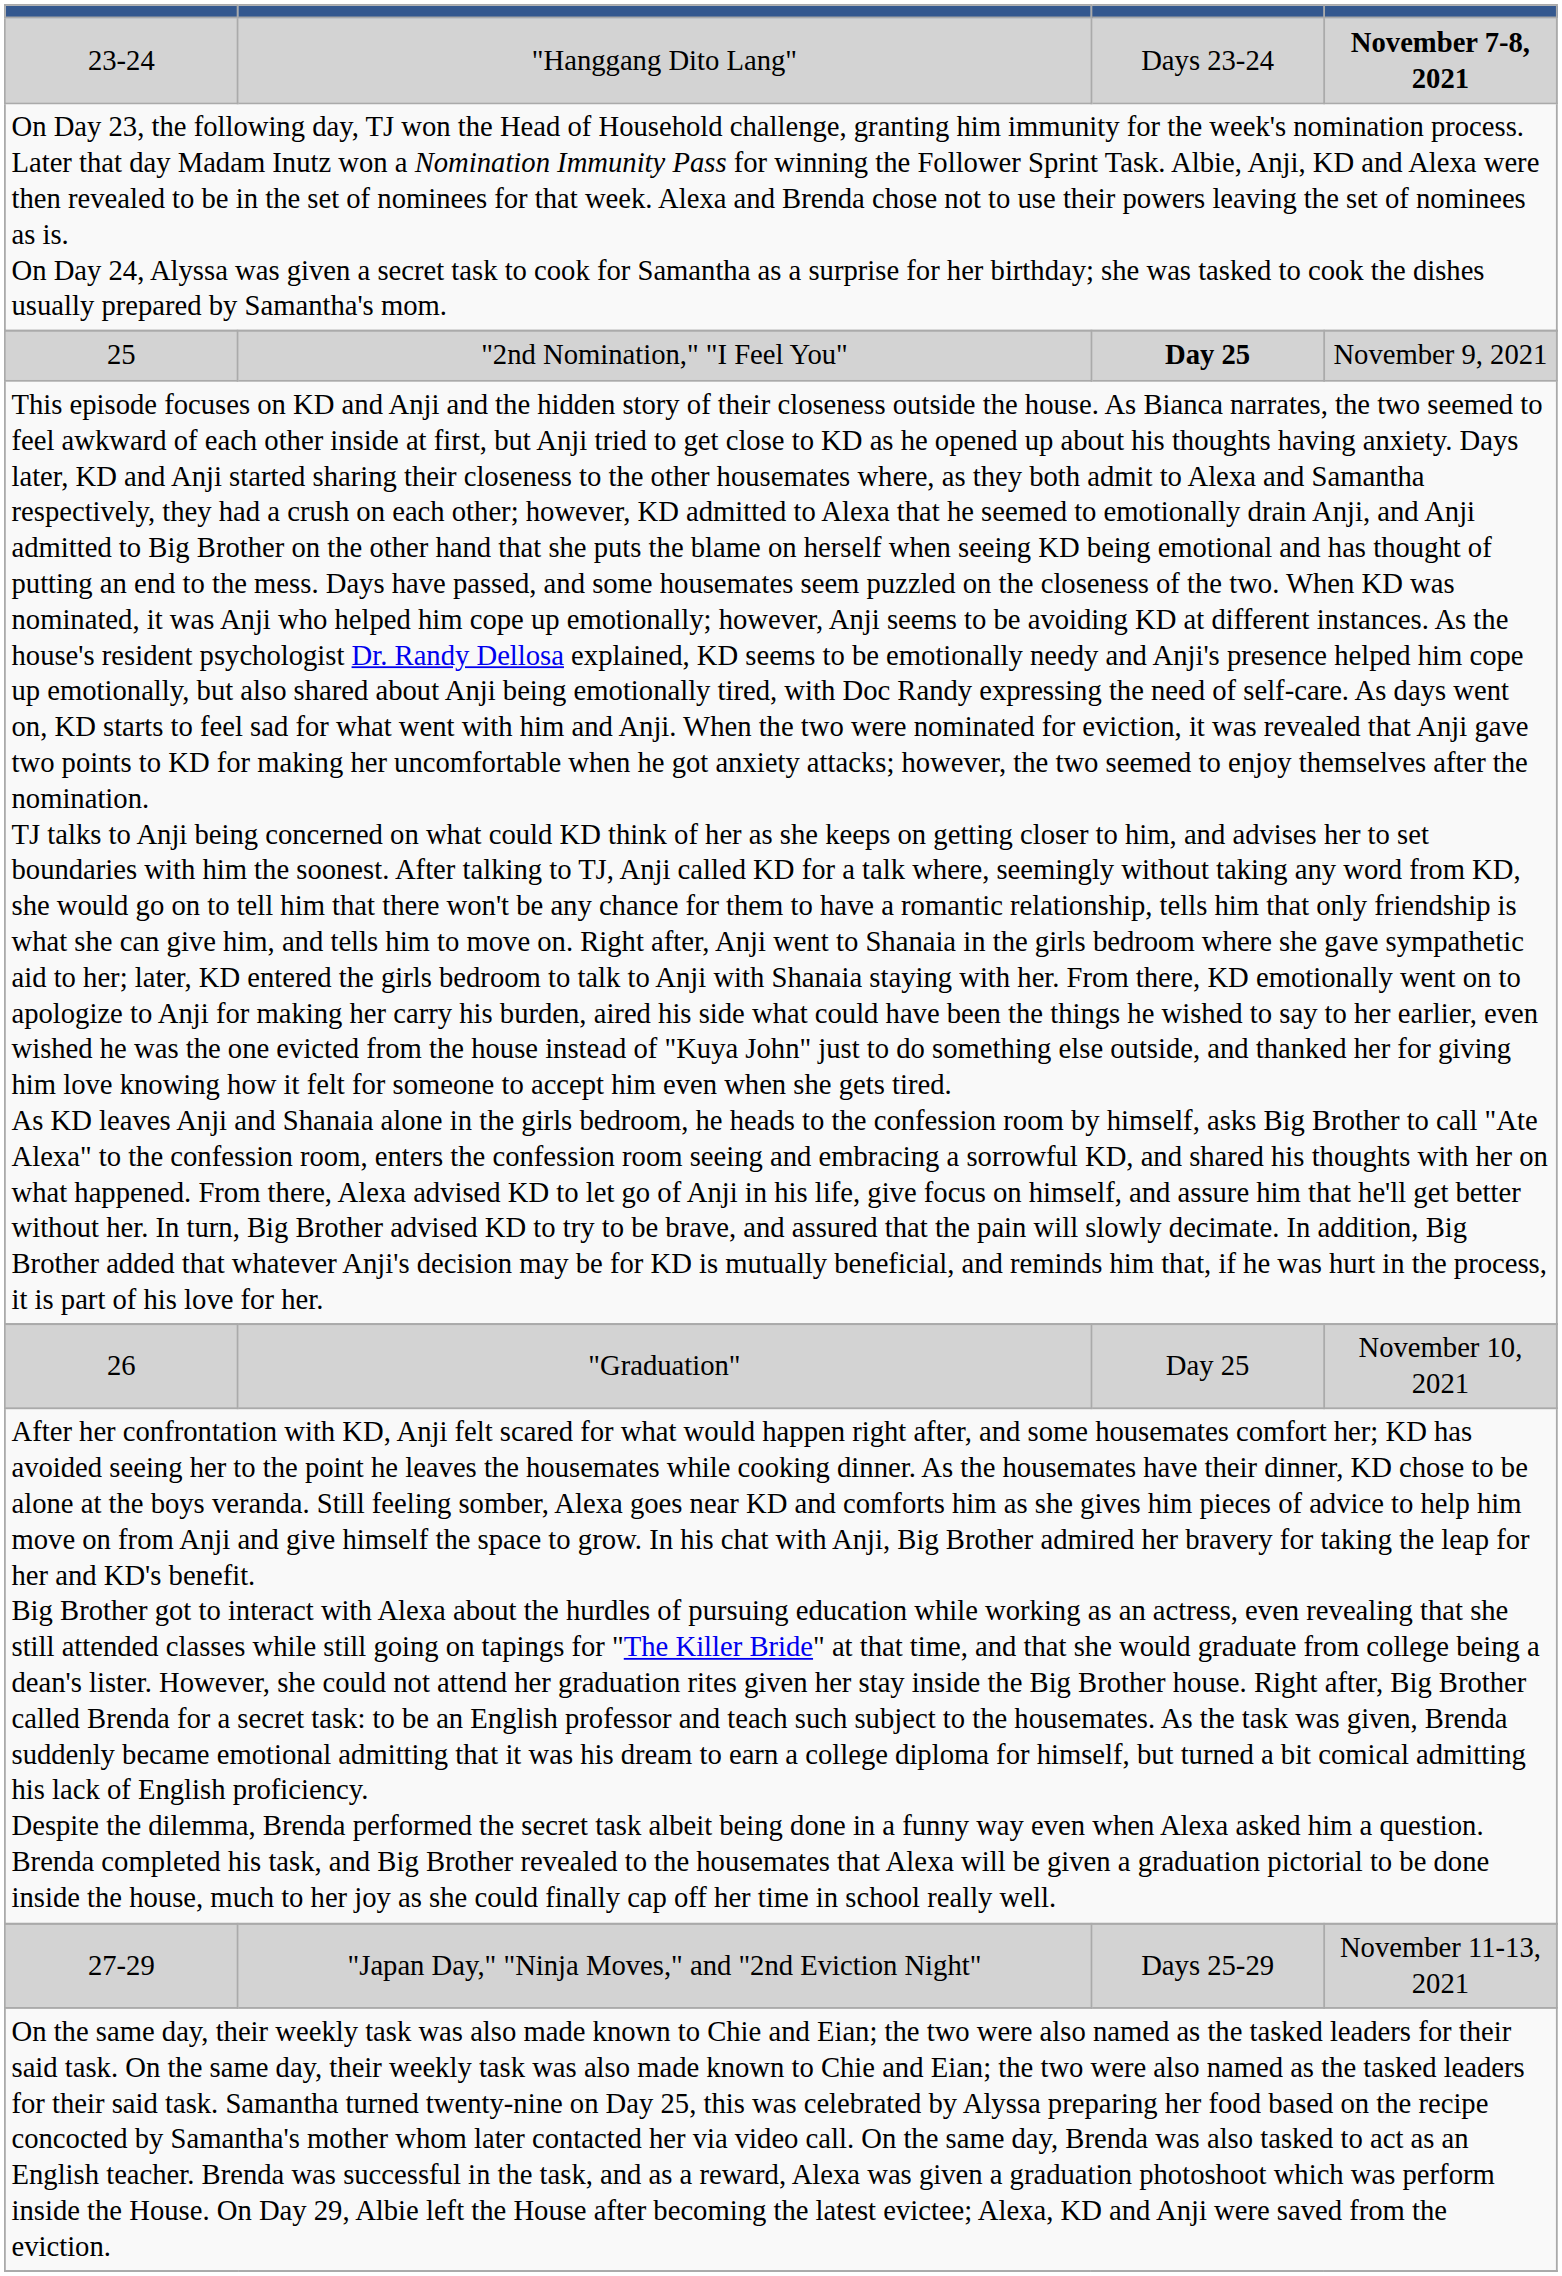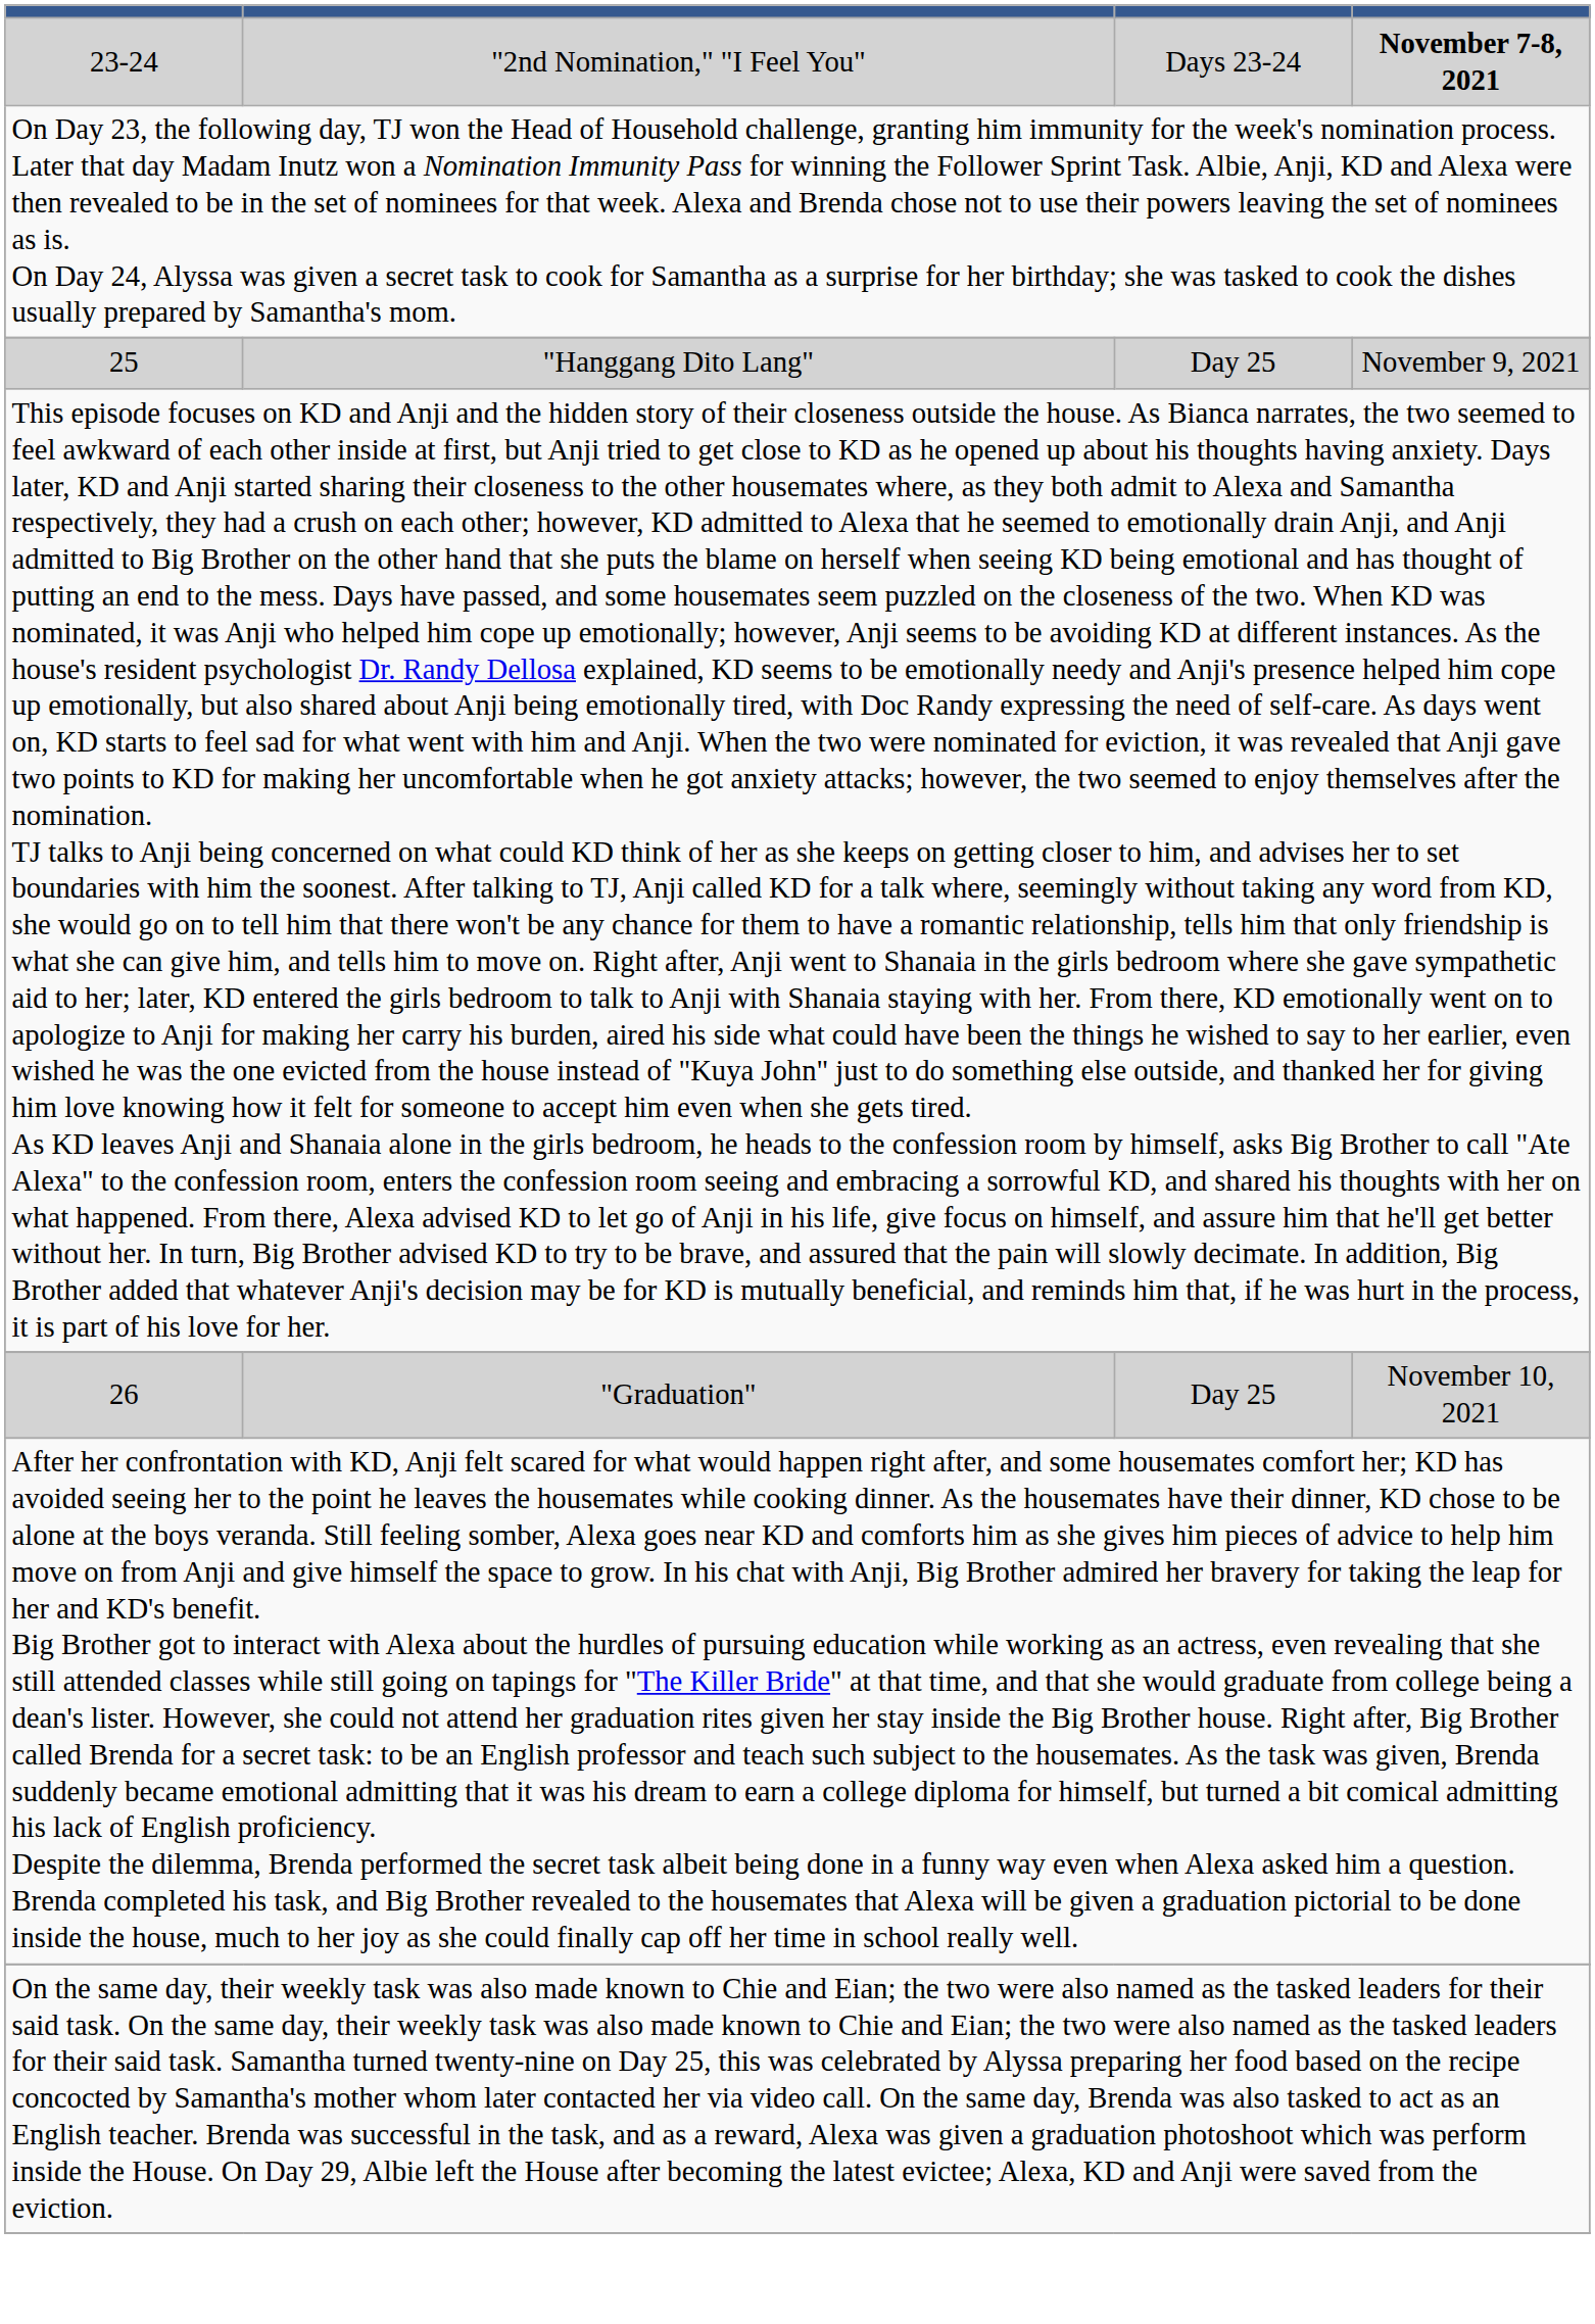23-24 | column 2: "Hanggang Dito Lang" -> "2nd Nomination," "I Feel You"
25 | column 2: "2nd Nomination," "I Feel You" -> "Hanggang Dito Lang"
25 | column 3: bold -> normal
- row: 27-29 | "Japan Day," "Ninja Moves," and "2nd Eviction Night" | Days 25-29 | November 11-13, 2021
